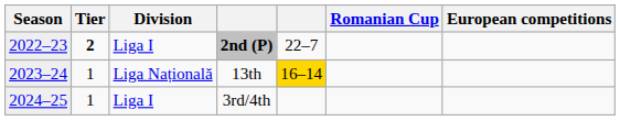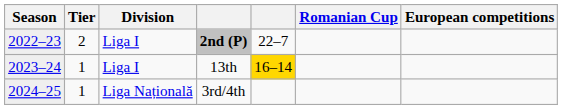2nd (P) | Tier: bold -> normal
13th | Division: Liga Națională -> Liga I
3rd/4th | Division: Liga I -> Liga Națională
